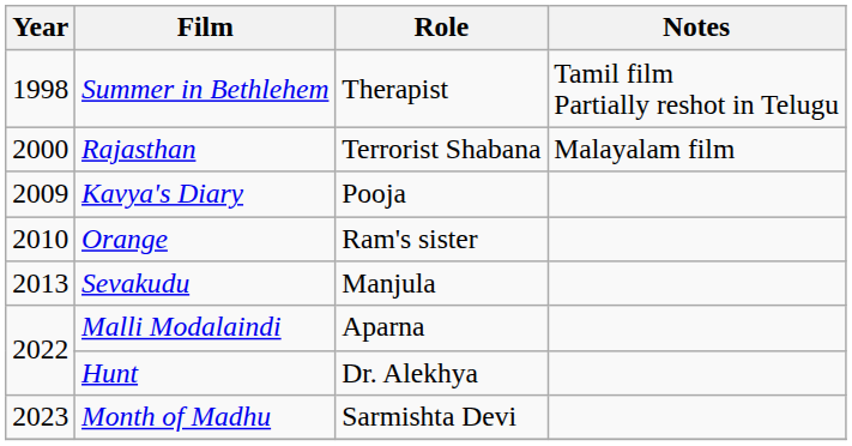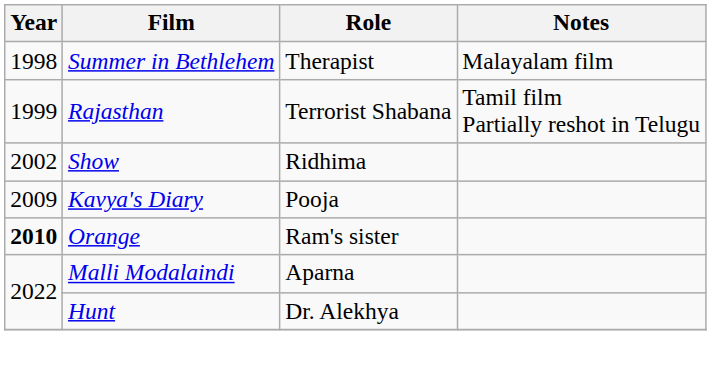Summer in Bethlehem | Notes: Tamil film Partially reshot in Telugu -> Malayalam film
Rajasthan | Year: 2000 -> 1999
Rajasthan | Notes: Malayalam film -> Tamil film Partially reshot in Telugu
+ row: 2002 | Show | Ridhima
Orange | Year: normal -> bold
- row: 2013 | Sevakudu | Manjula
- row: 2023 | Month of Madhu | Sarmishta Devi
